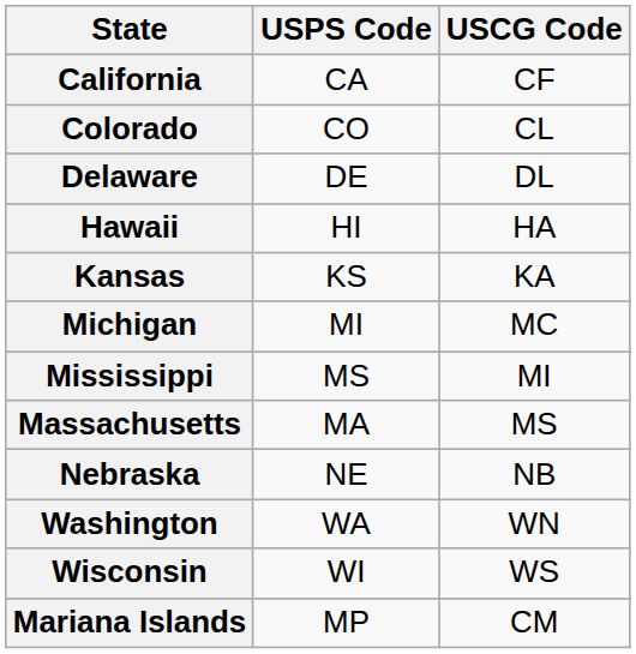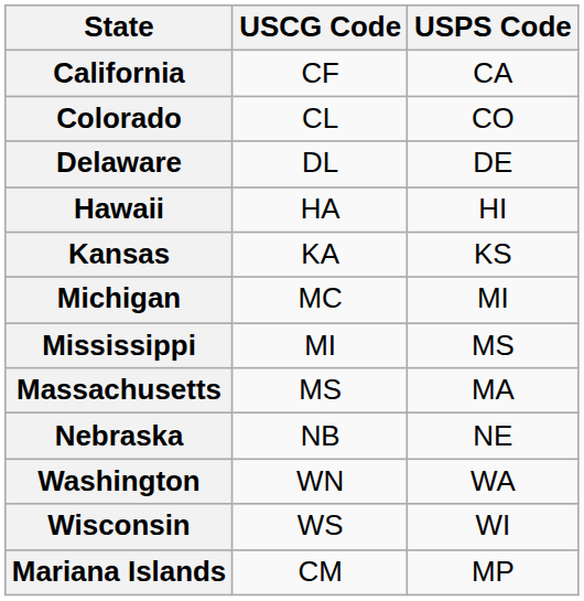columns swapped: USPS Code <-> USCG Code
